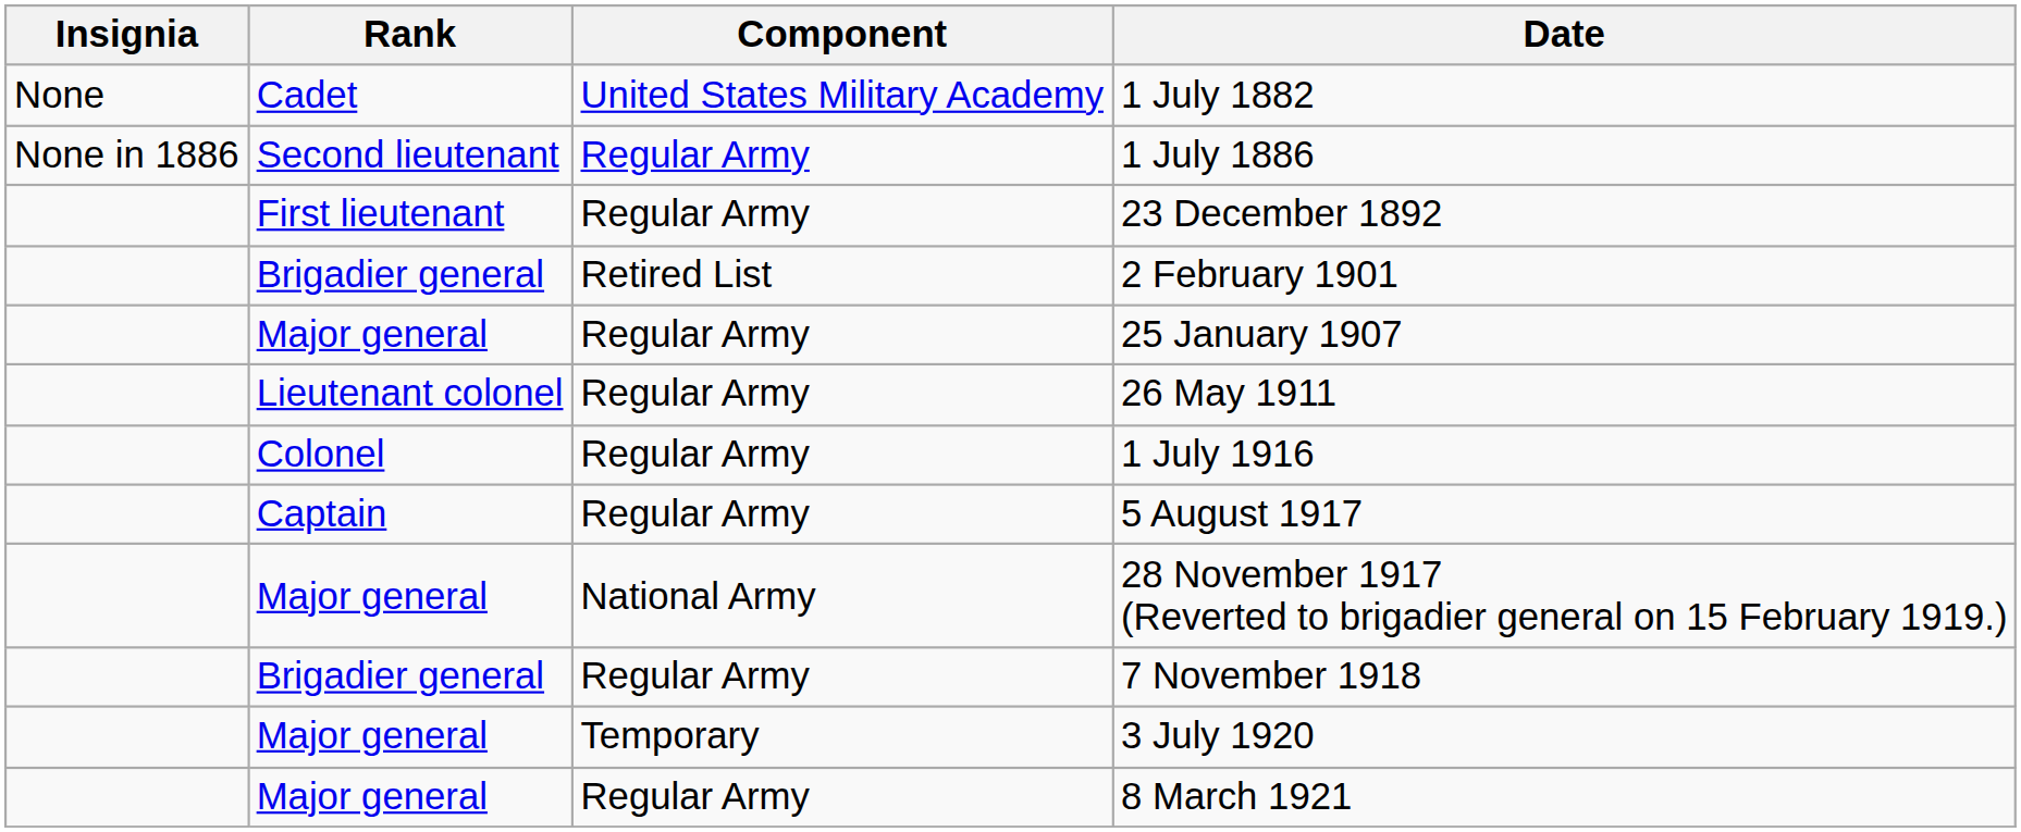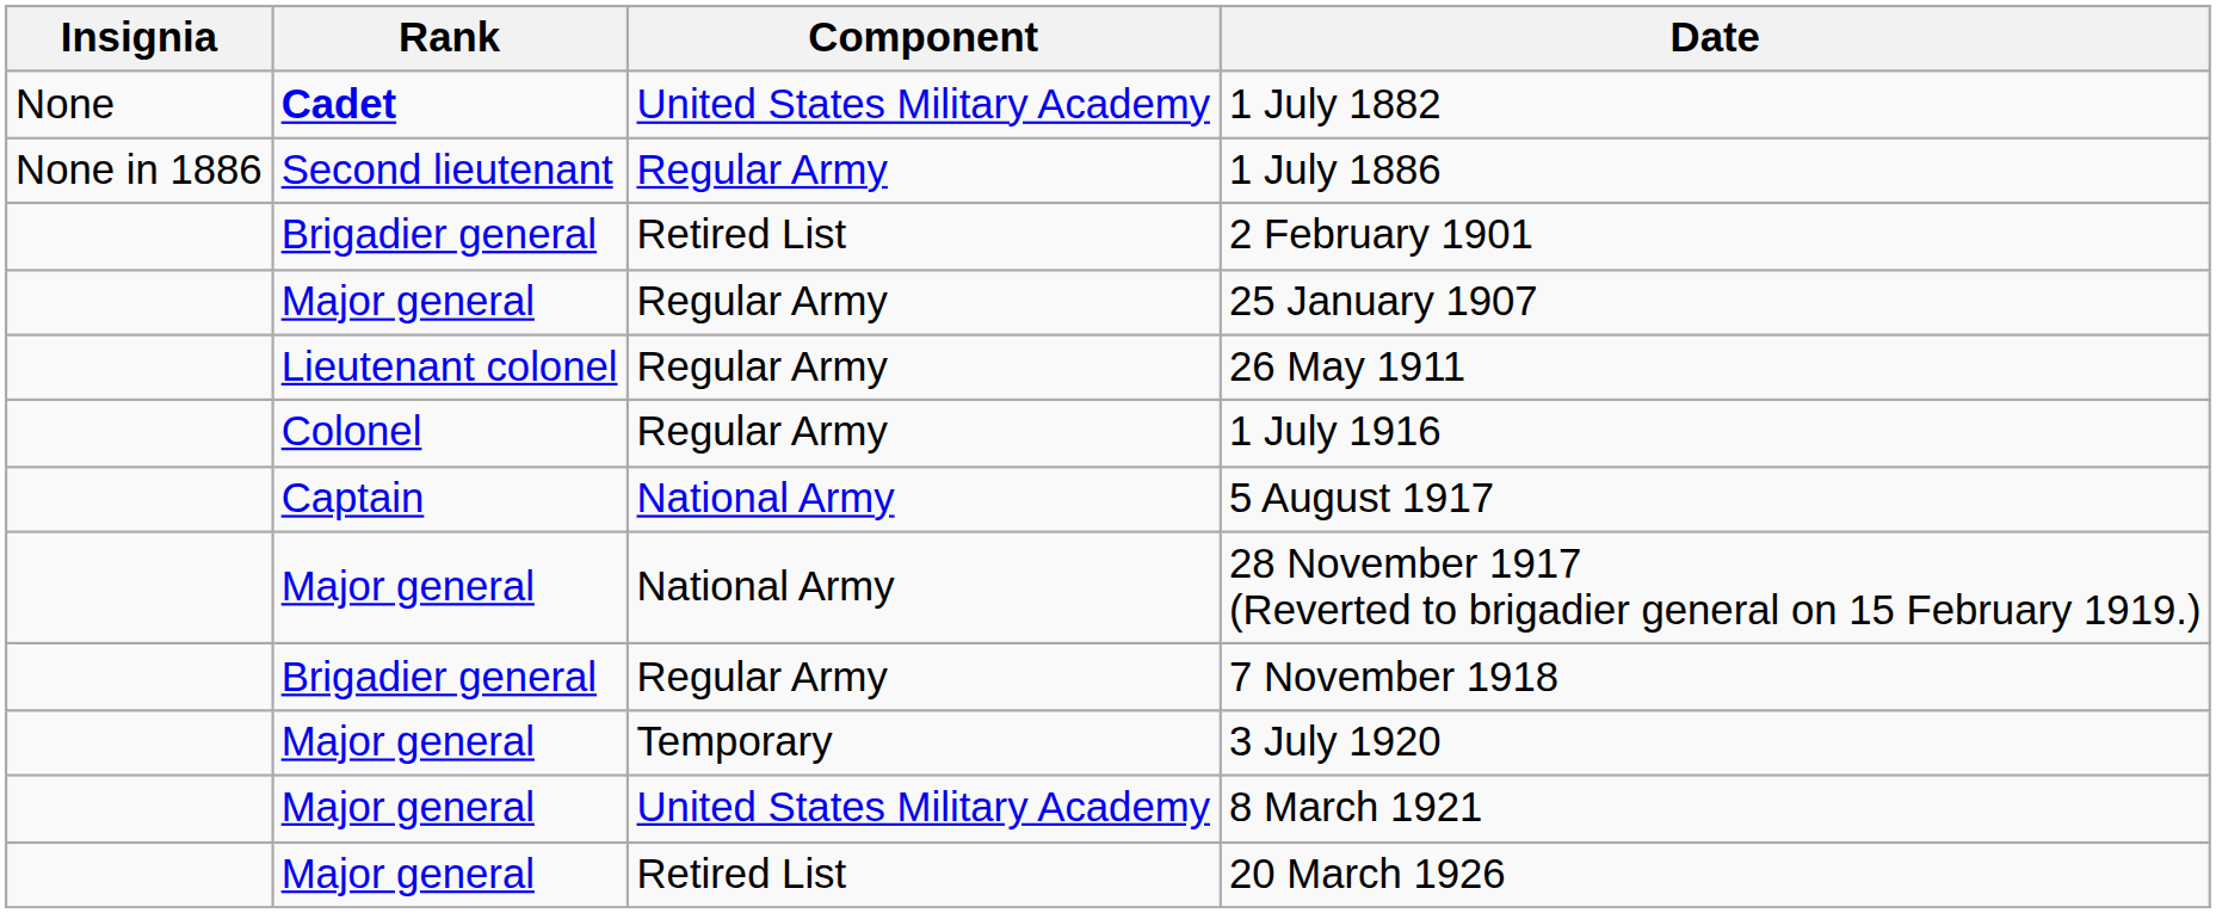1 July 1882 | Rank: normal -> bold
- row: First lieutenant | Regular Army | 23 December 1892
5 August 1917 | Component: Regular Army -> National Army
8 March 1921 | Component: Regular Army -> United States Military Academy
+ row: Major general | Retired List | 20 March 1926
